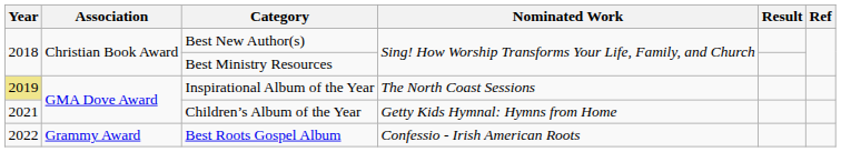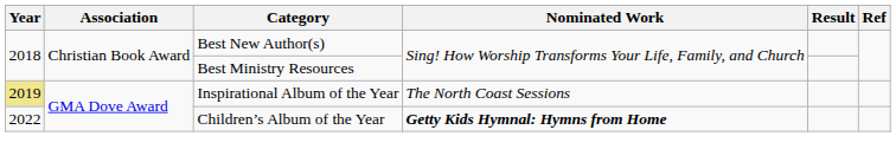Children’s Album of the Year | Year: 2021 -> 2022
Children’s Album of the Year | Nominated Work: normal -> bold
- row: 2022 | Grammy Award | Best Roots Gospel Album | Confessio - Irish American Roots
